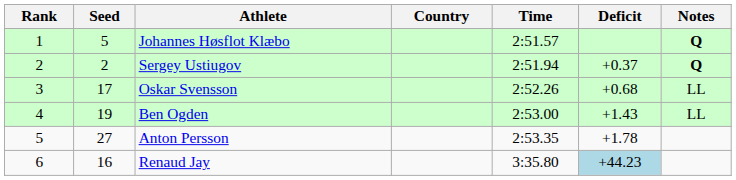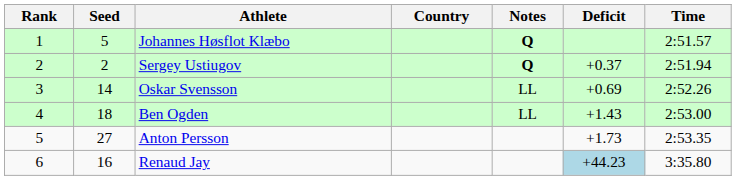columns swapped: Time <-> Notes
Oskar Svensson | Seed: 17 -> 14
Oskar Svensson | Deficit: +0.68 -> +0.69
Ben Ogden | Seed: 19 -> 18
Anton Persson | Deficit: +1.78 -> +1.73
